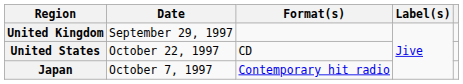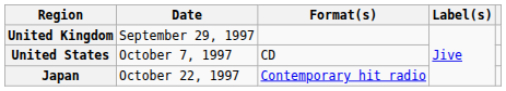United States | Date: October 22, 1997 -> October 7, 1997
Japan | Date: October 7, 1997 -> October 22, 1997
